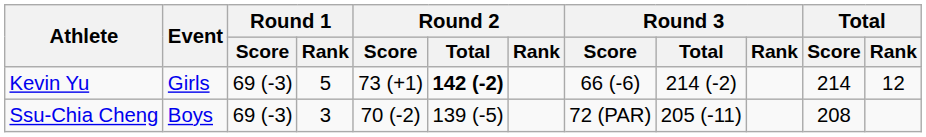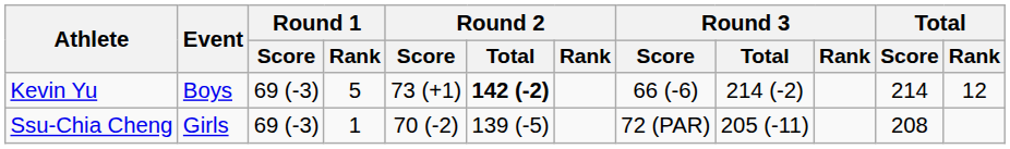Kevin Yu | Event: Girls -> Boys
Ssu-Chia Cheng | Event: Boys -> Girls
Ssu-Chia Cheng | Round 1 / Rank: 3 -> 1
